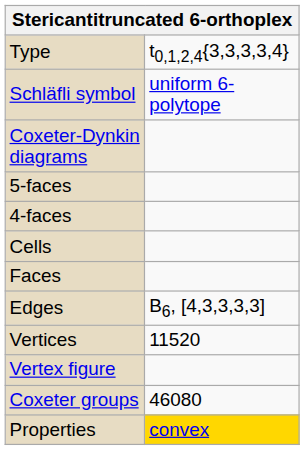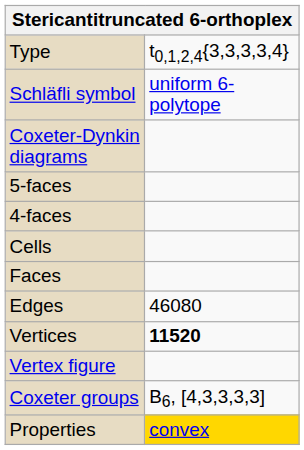Edges | column 2: B6, [4,3,3,3,3] -> 46080
Vertices | column 2: normal -> bold
Coxeter groups | column 2: 46080 -> B6, [4,3,3,3,3]
